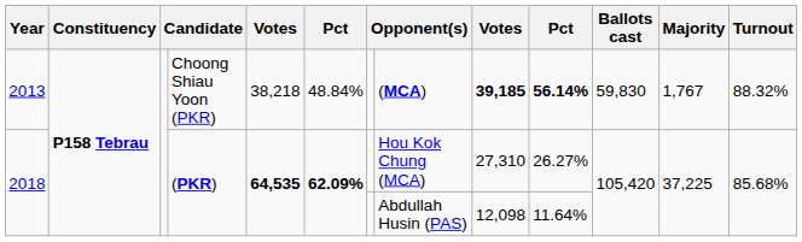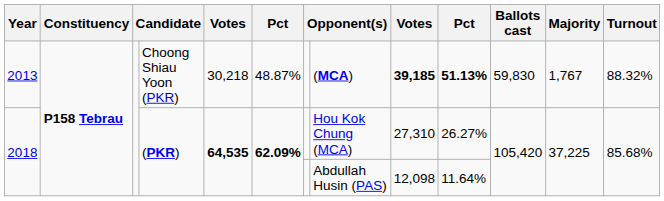2013 | column 5: 38,218 -> 30,218
2013 | column 6: 48.84% -> 48.87%
2013 | column 10: 56.14% -> 51.13%
